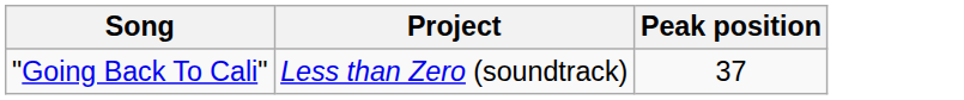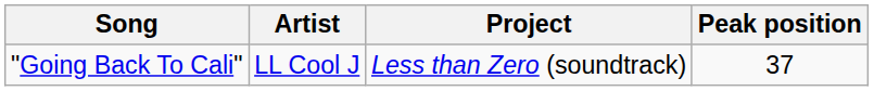+ column: Artist | LL Cool J
